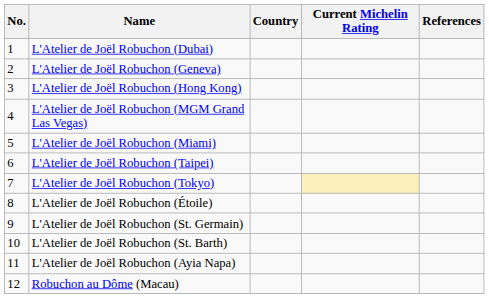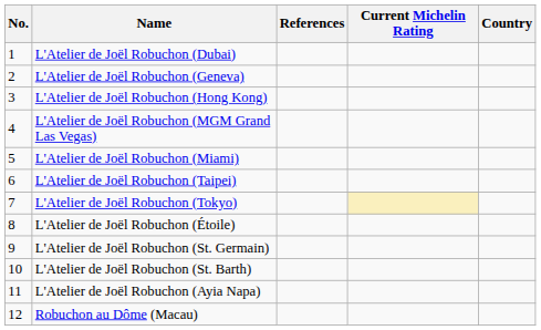columns swapped: Country <-> References
